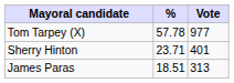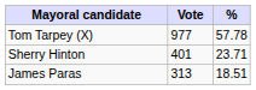columns swapped: Vote <-> %
